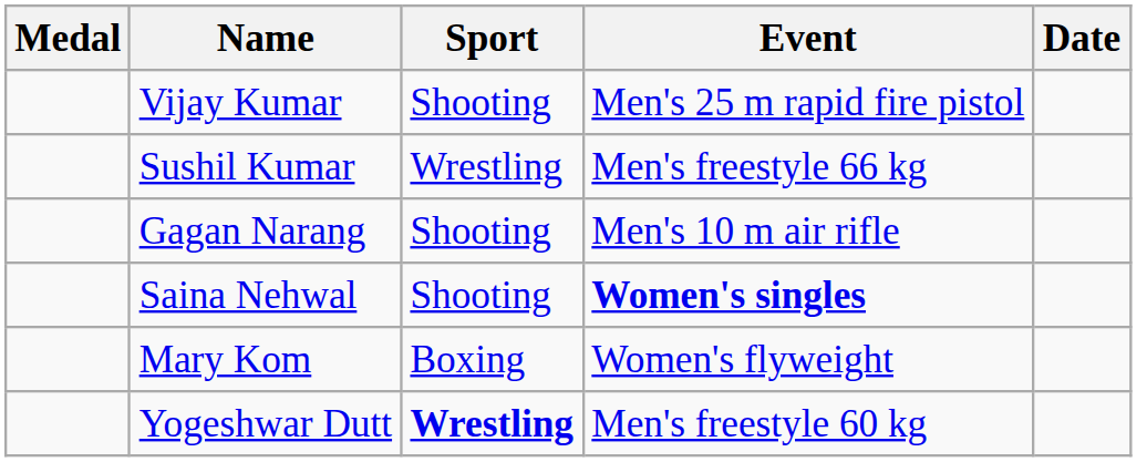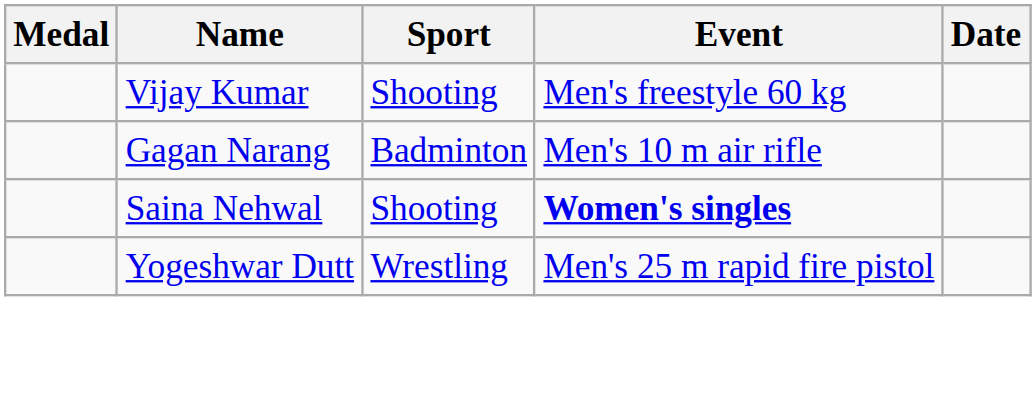Vijay Kumar | Event: Men's 25 m rapid fire pistol -> Men's freestyle 60 kg
- row: Sushil Kumar | Wrestling | Men's freestyle 66 kg
Gagan Narang | Sport: Shooting -> Badminton
- row: Mary Kom | Boxing | Women's flyweight
Yogeshwar Dutt | Sport: bold -> normal
Yogeshwar Dutt | Event: Men's freestyle 60 kg -> Men's 25 m rapid fire pistol
